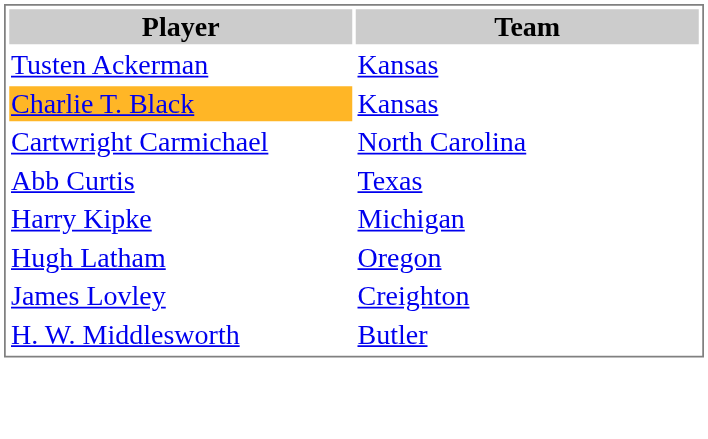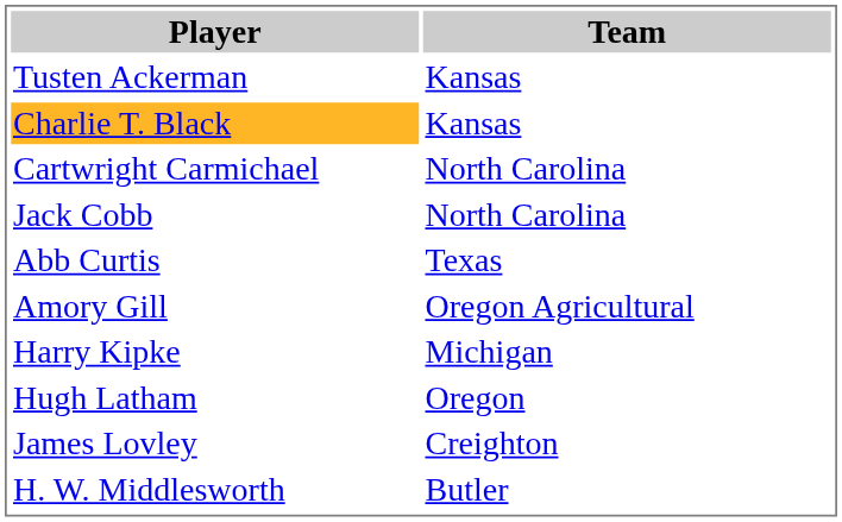+ row: Jack Cobb | North Carolina
+ row: Amory Gill | Oregon Agricultural
